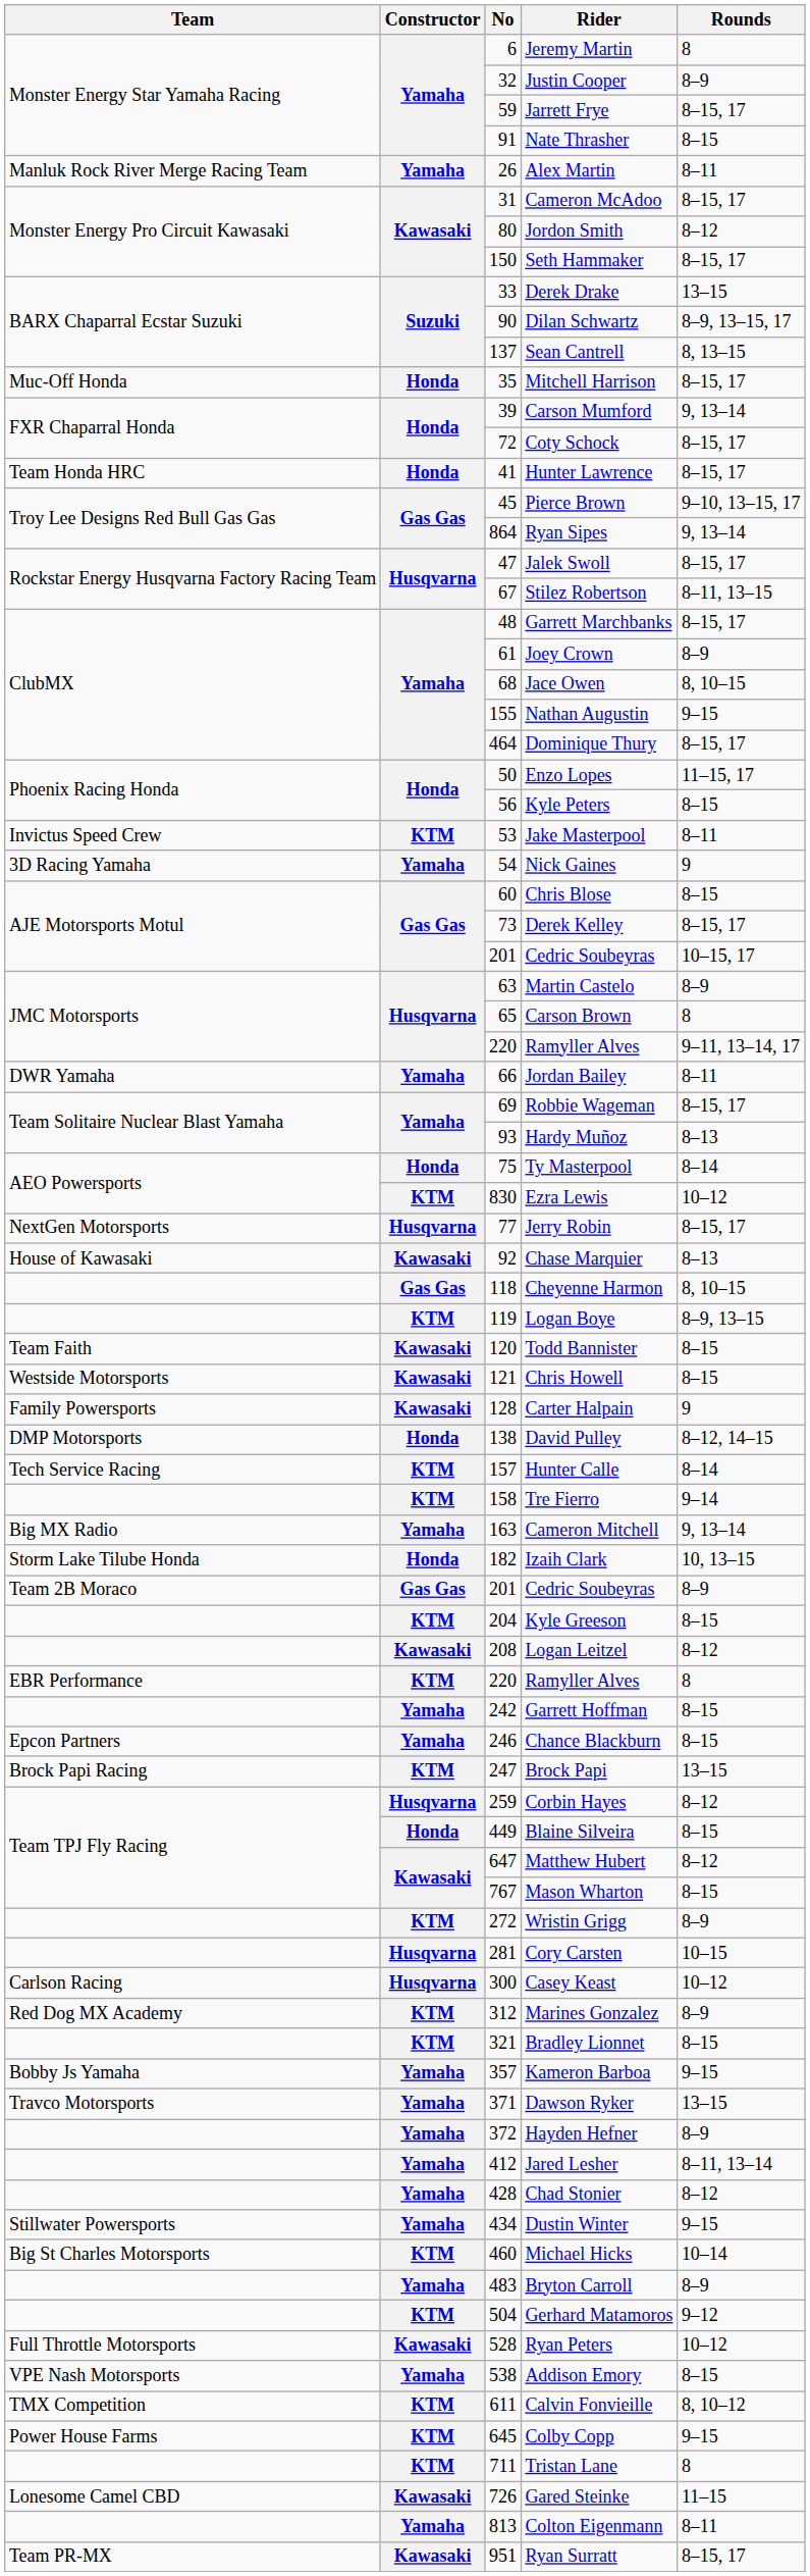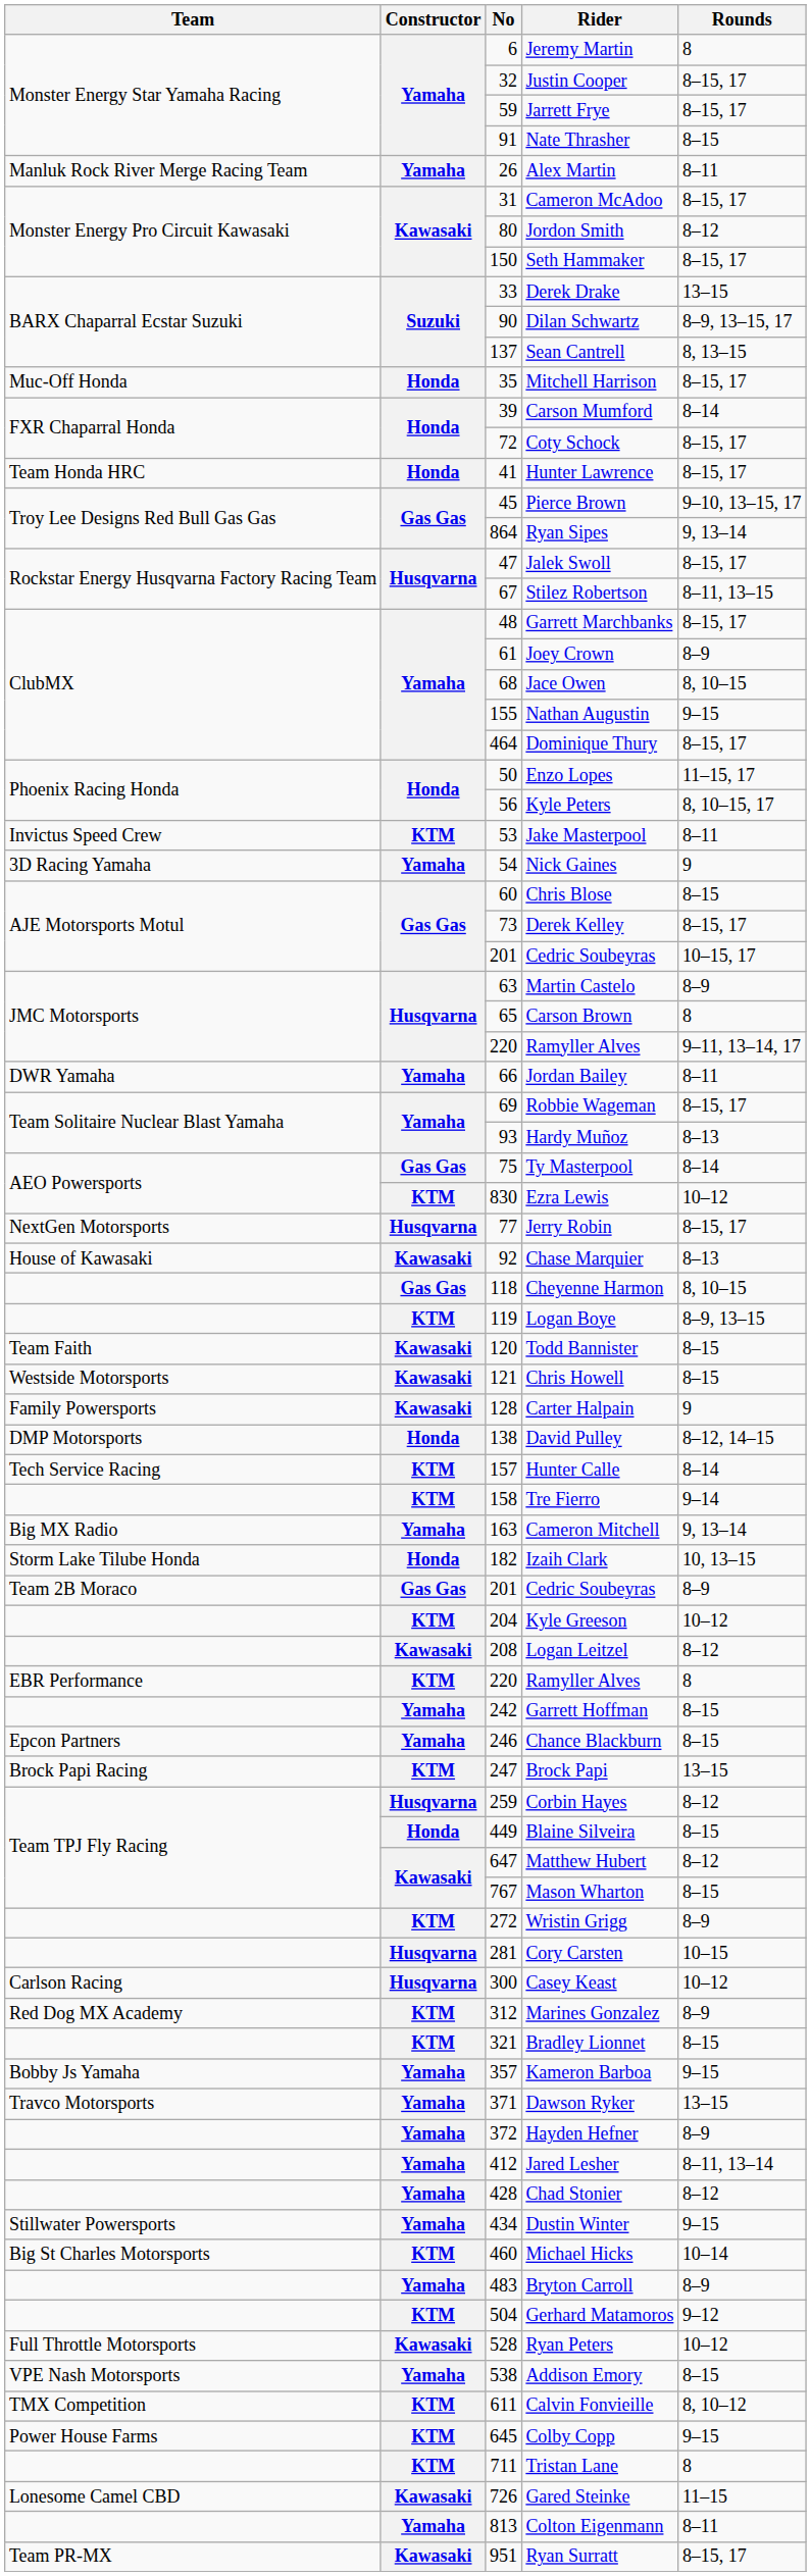Justin Cooper | Rounds: 8–9 -> 8–15, 17
Carson Mumford | Rounds: 9, 13–14 -> 8–14
Kyle Peters | Rounds: 8–15 -> 8, 10–15, 17
Ty Masterpool | Constructor: Honda -> Gas Gas
Kyle Greeson | Rounds: 8–15 -> 10–12
